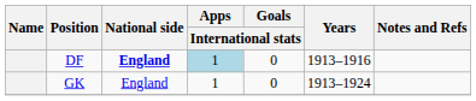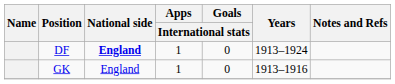DF | Apps / International stats: lightblue background -> no background
DF | Years: 1913–1916 -> 1913–1924
GK | Years: 1913–1924 -> 1913–1916
